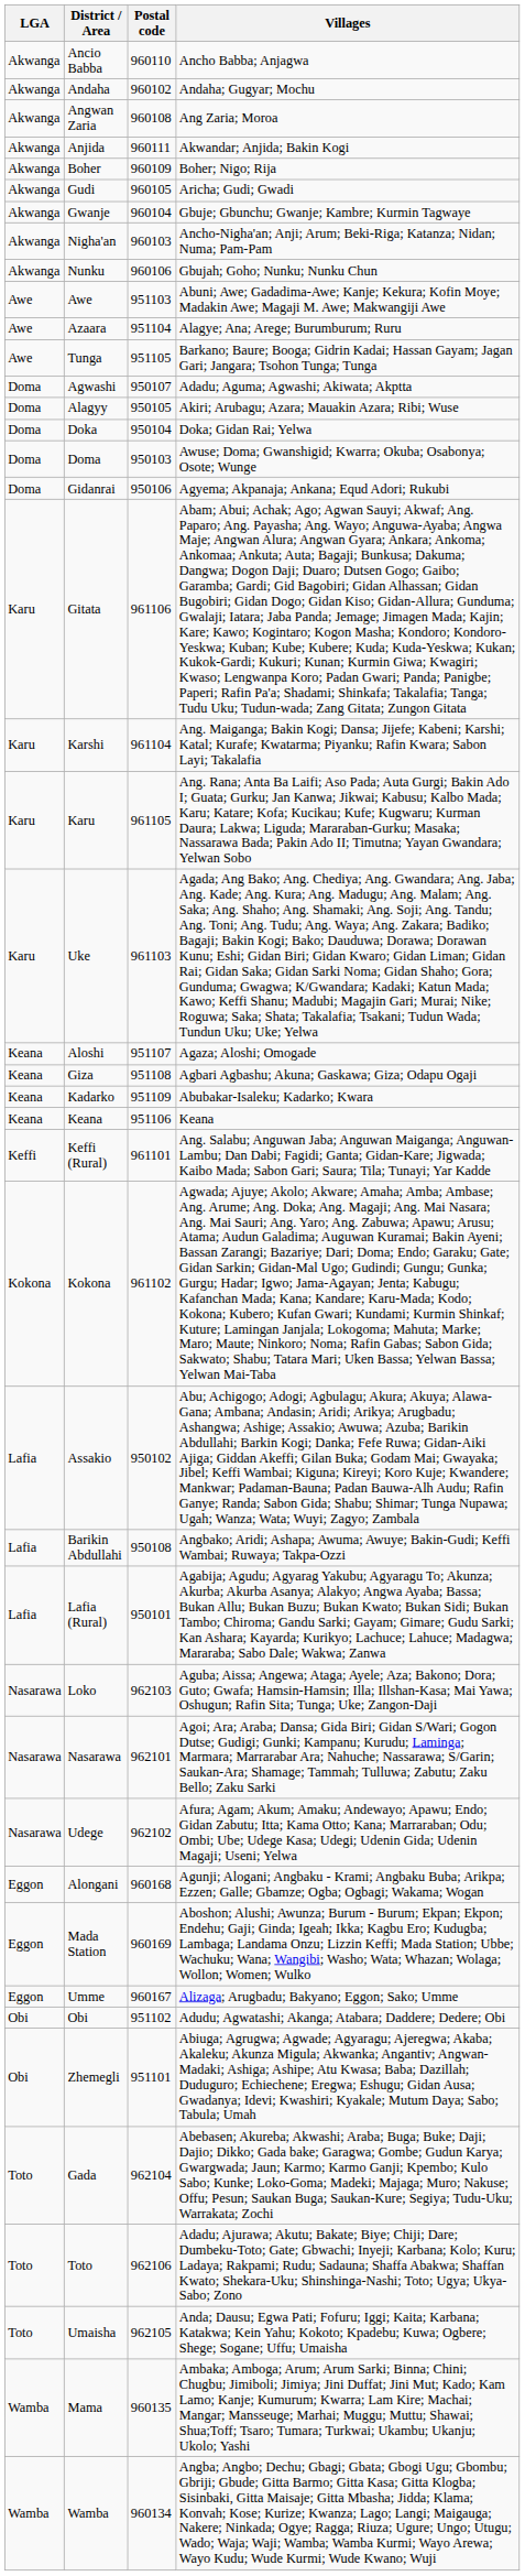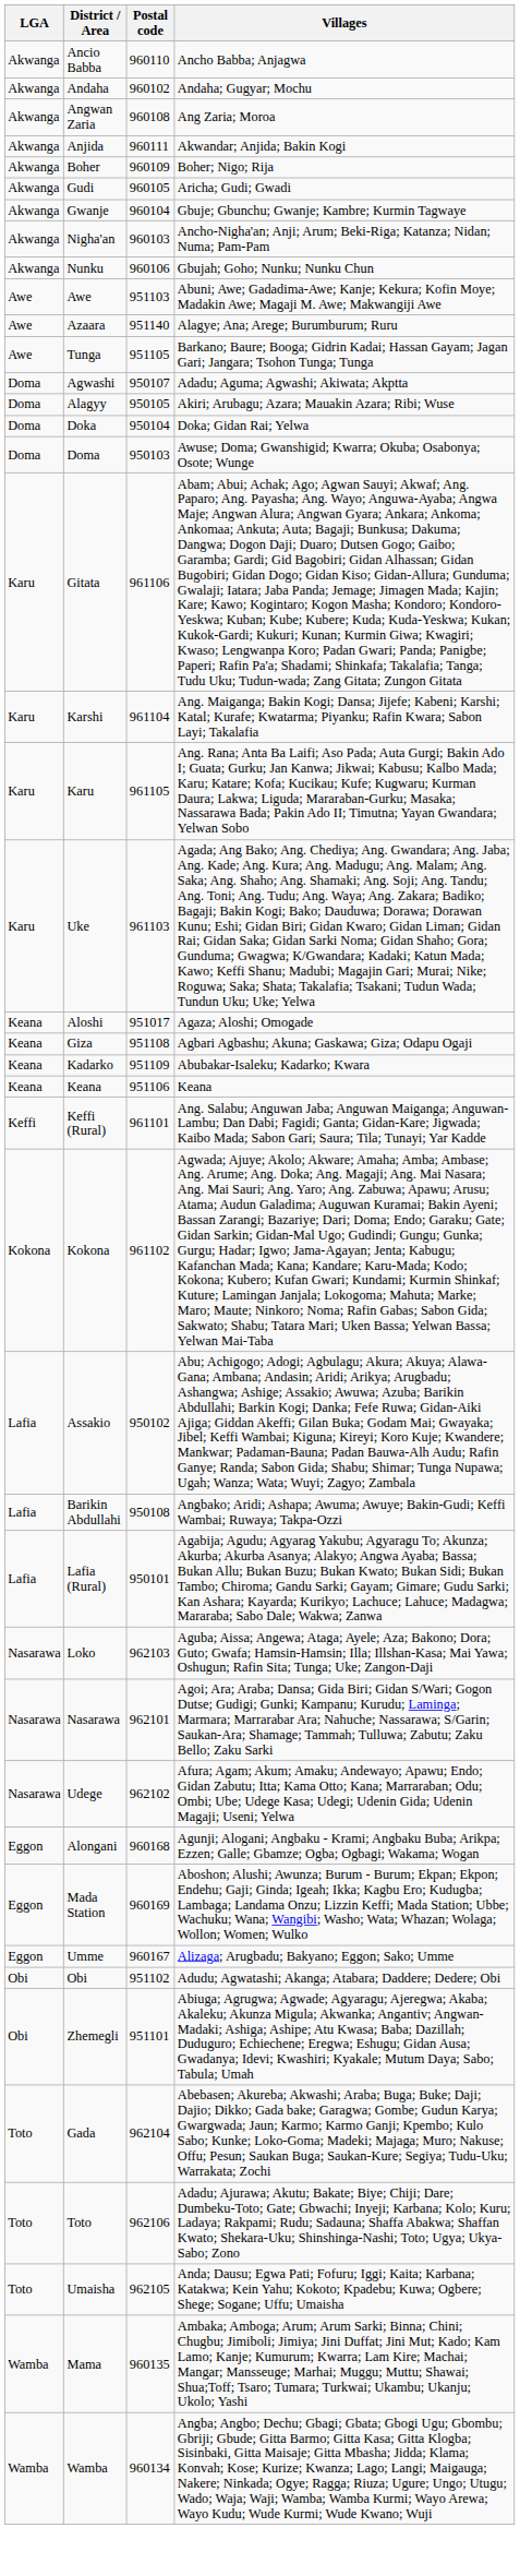Azaara | Postal code: 951104 -> 951140
- row: Doma | Gidanrai | 950106 | Agyema; Akpanaja; Ankana; Equd Adori; Rukubi
Aloshi | Postal code: 951107 -> 951017
